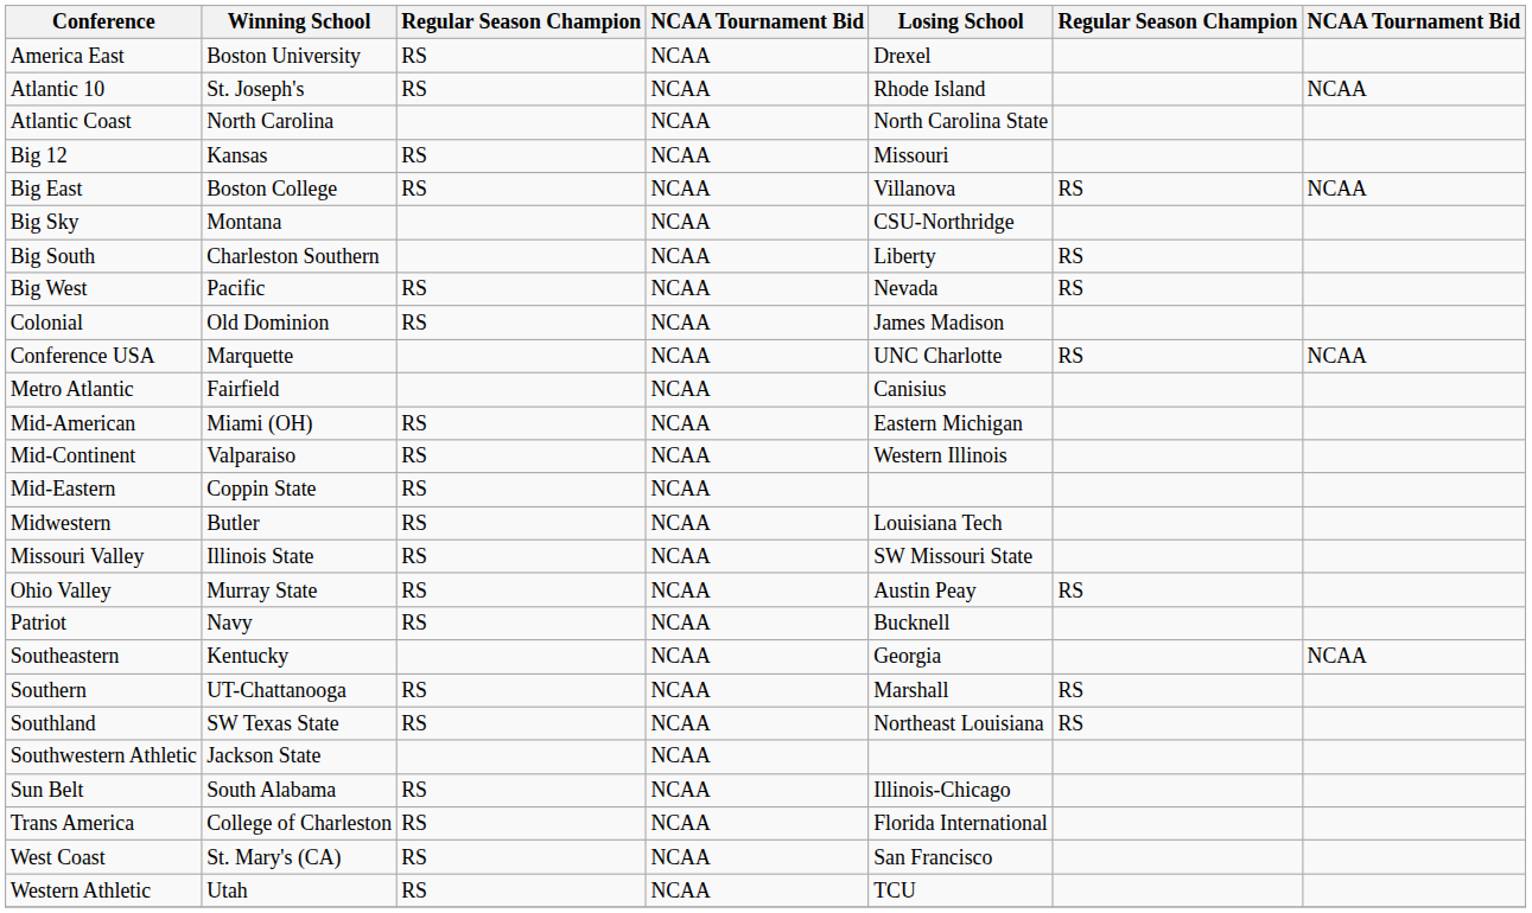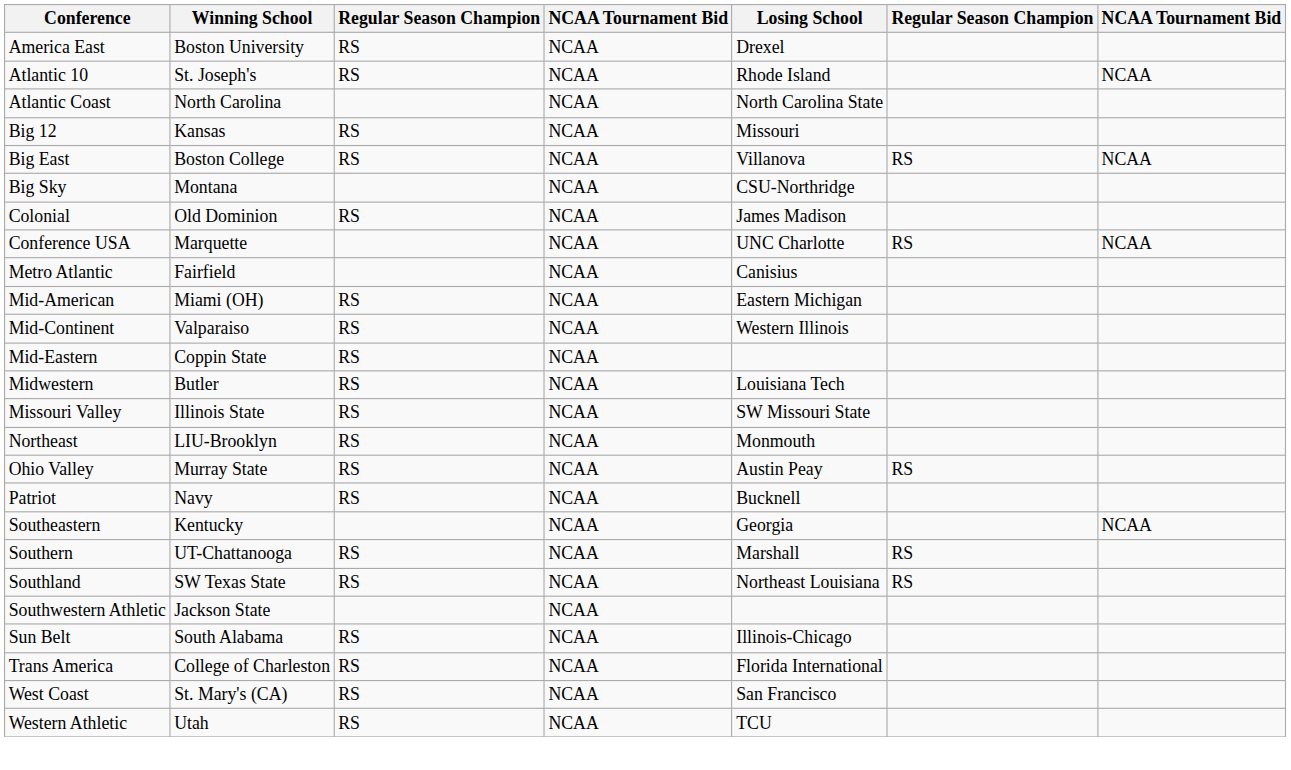- row: Big South | Charleston Southern | NCAA | Liberty | RS
- row: Big West | Pacific | RS | NCAA | Nevada | RS
+ row: Northeast | LIU-Brooklyn | RS | NCAA | Monmouth
